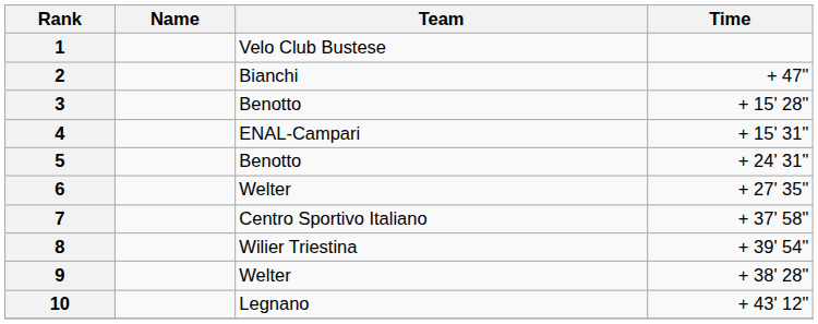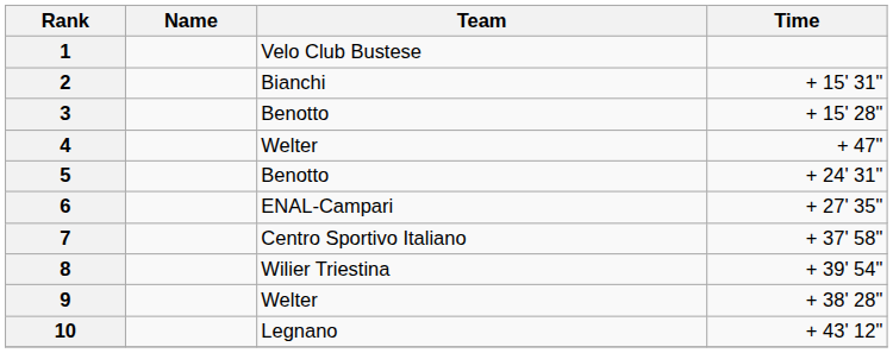2 | Time: + 47" -> + 15' 31"
4 | Team: ENAL-Campari -> Welter
4 | Time: + 15' 31" -> + 47"
6 | Team: Welter -> ENAL-Campari
